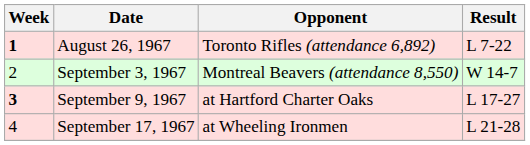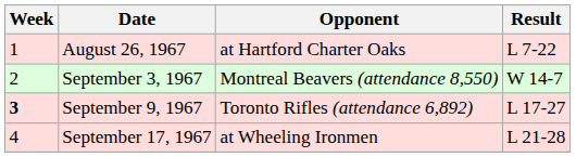August 26, 1967 | Week: bold -> normal
August 26, 1967 | Opponent: Toronto Rifles (attendance 6,892) -> at Hartford Charter Oaks
September 9, 1967 | Opponent: at Hartford Charter Oaks -> Toronto Rifles (attendance 6,892)
